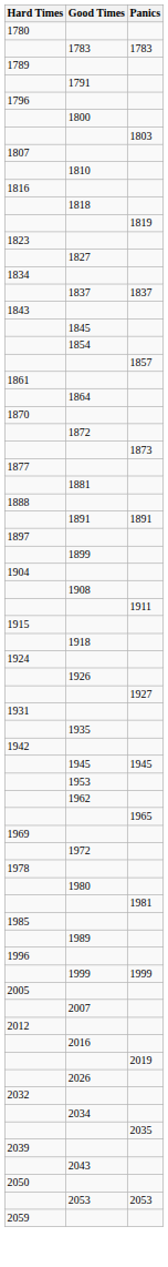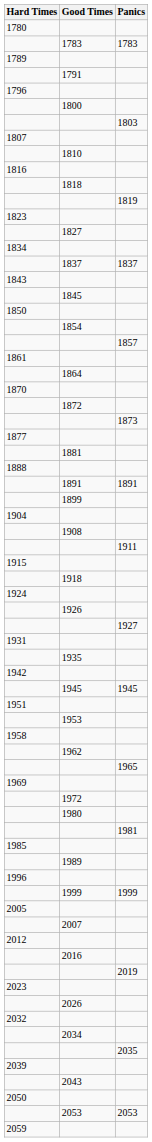+ row: 1850
- row: 1897
+ row: 1951
+ row: 1958
- row: 1978
+ row: 2023
